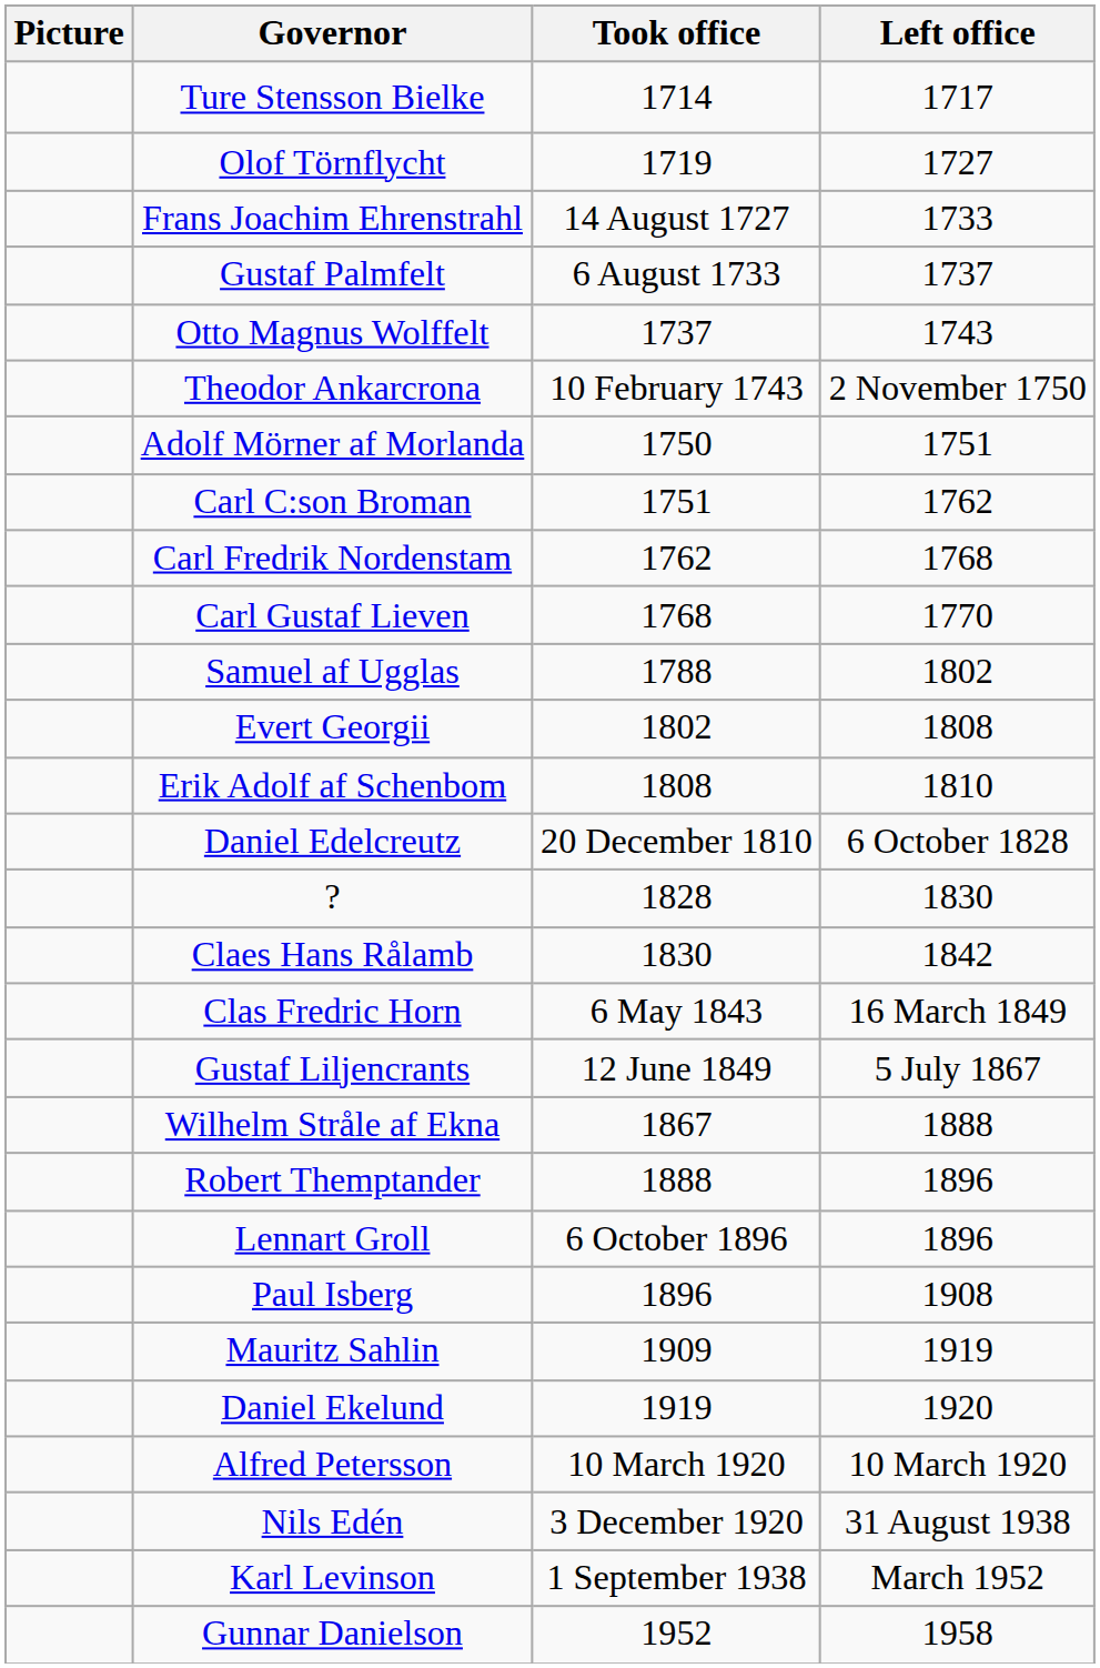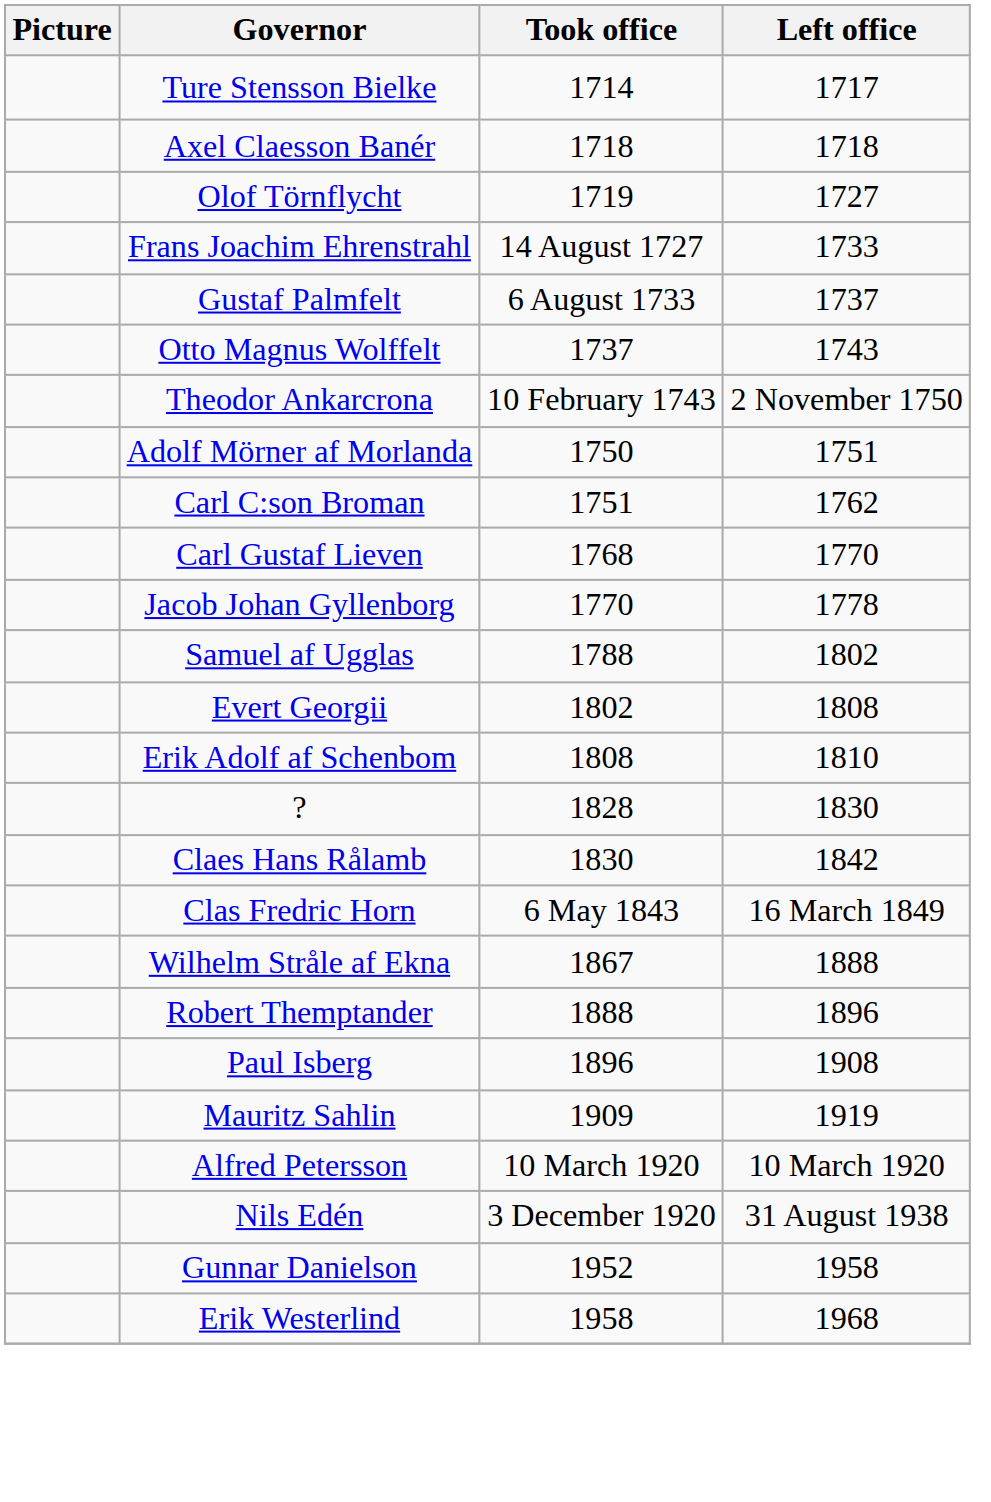+ row: Axel Claesson Banér | 1718 | 1718
- row: Carl Fredrik Nordenstam | 1762 | 1768
+ row: Jacob Johan Gyllenborg | 1770 | 1778
- row: Daniel Edelcreutz | 20 December 1810 | 6 October 1828
- row: Gustaf Liljencrants | 12 June 1849 | 5 July 1867
- row: Lennart Groll | 6 October 1896 | 1896
- row: Daniel Ekelund | 1919 | 1920
- row: Karl Levinson | 1 September 1938 | March 1952
+ row: Erik Westerlind | 1958 | 1968
